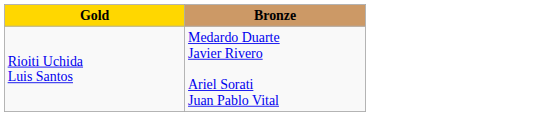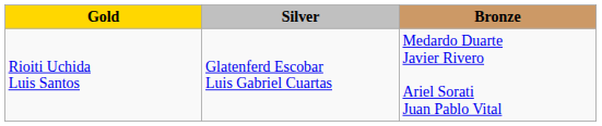+ column: Silver | Glatenferd Escobar Luis Gabriel Cuartas
